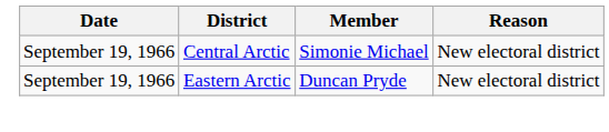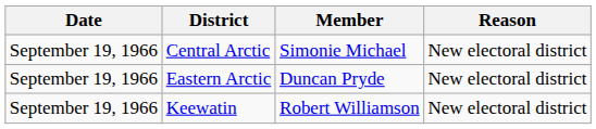+ row: September 19, 1966 | Keewatin | Robert Williamson | New electoral district
